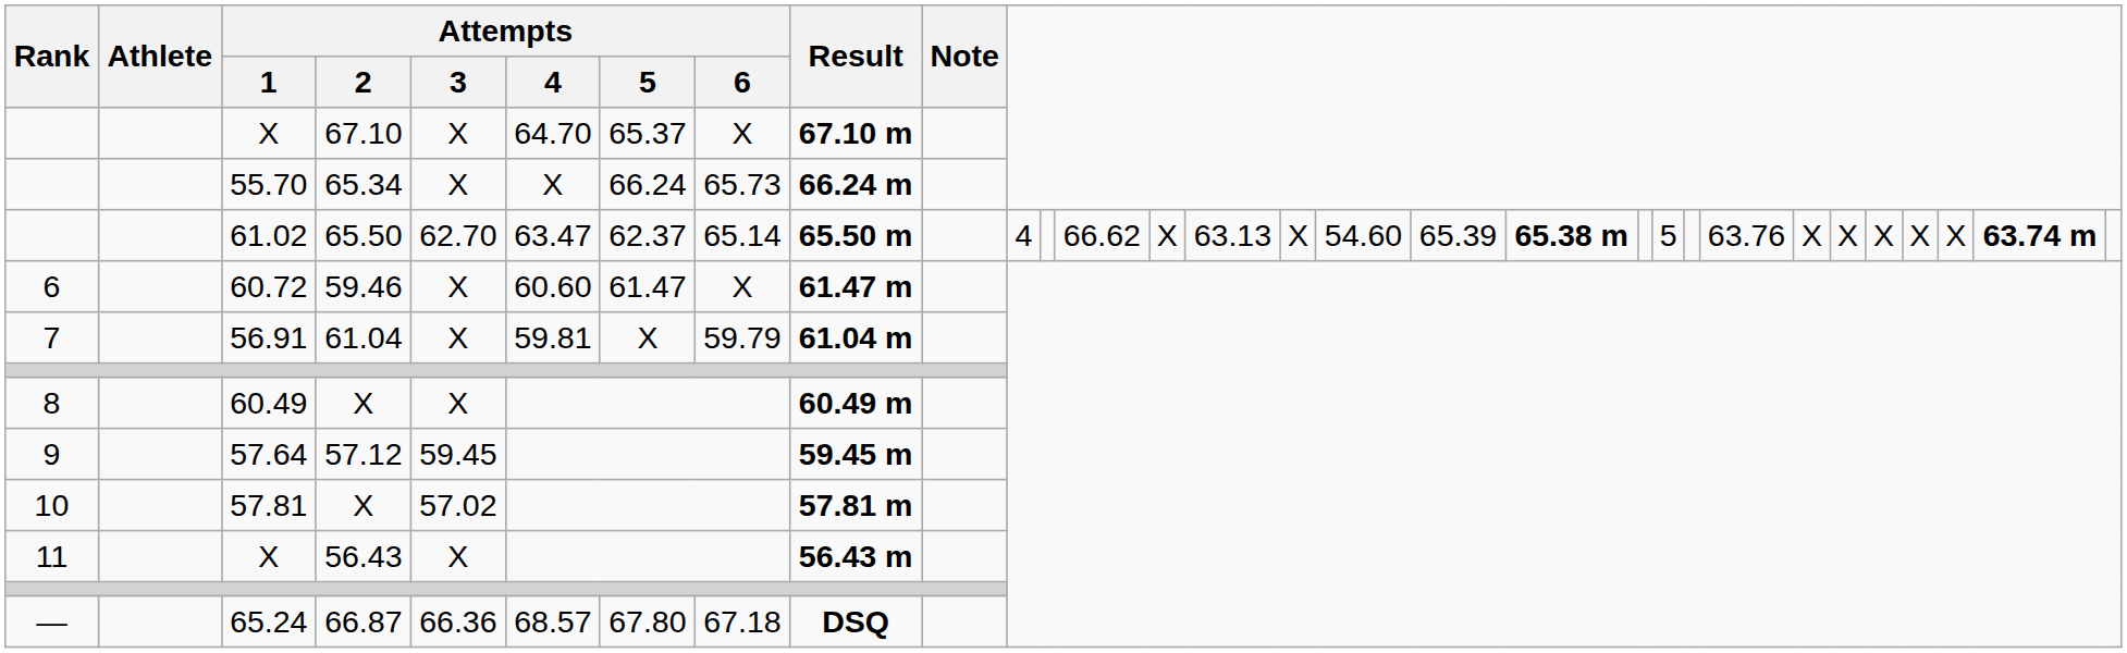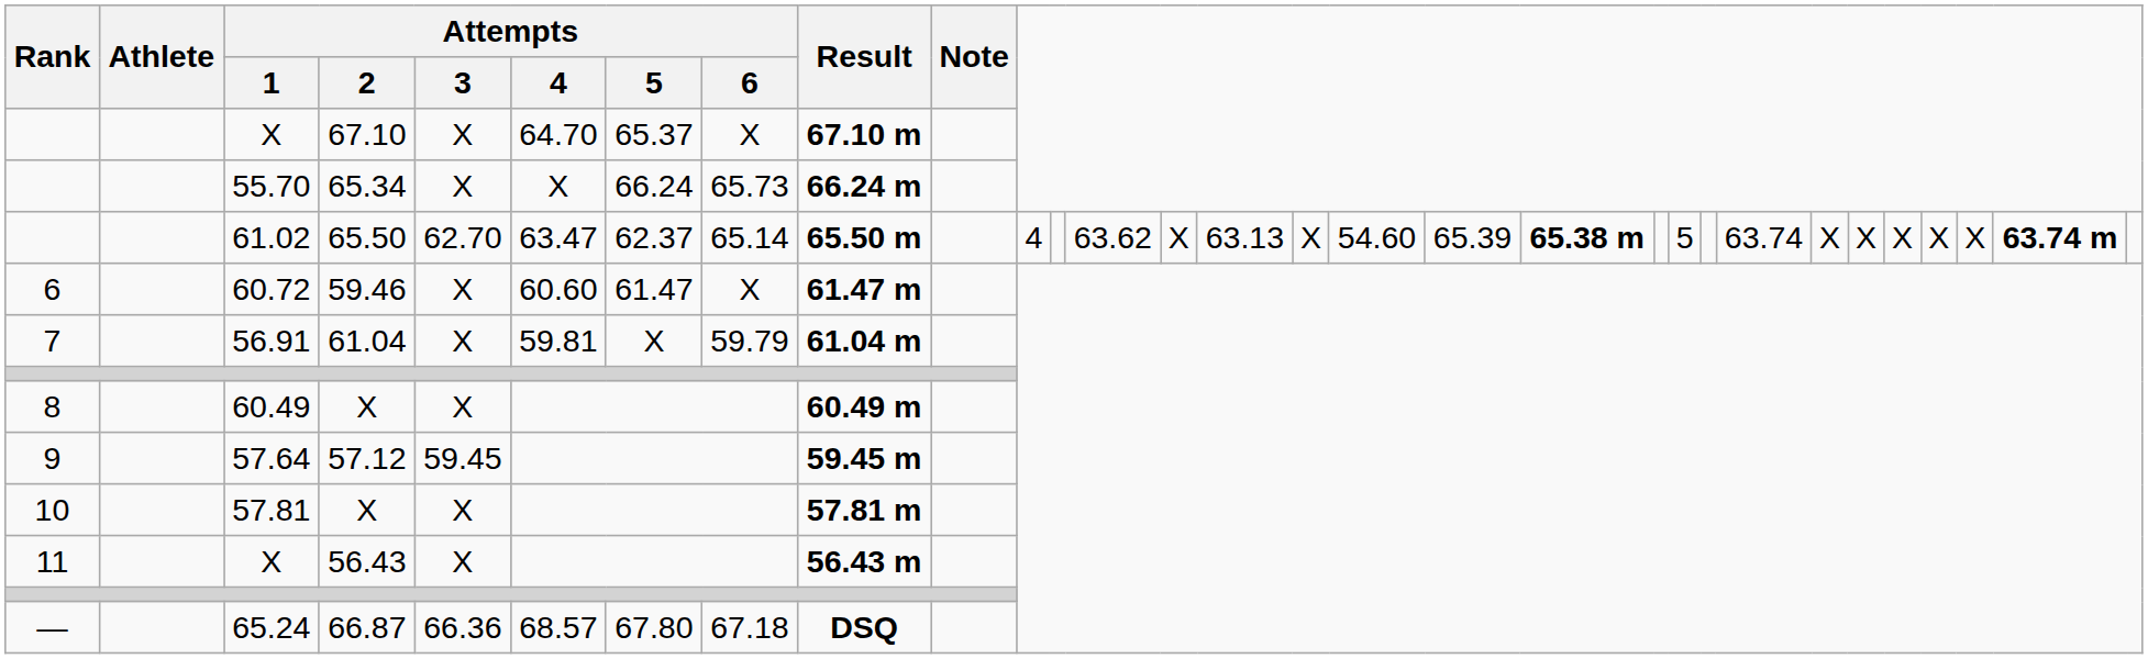61.02 | column 13: 66.62 -> 63.62
61.02 | column 23: 63.76 -> 63.74
57.81 | Attempts / 3: 57.02 -> X
